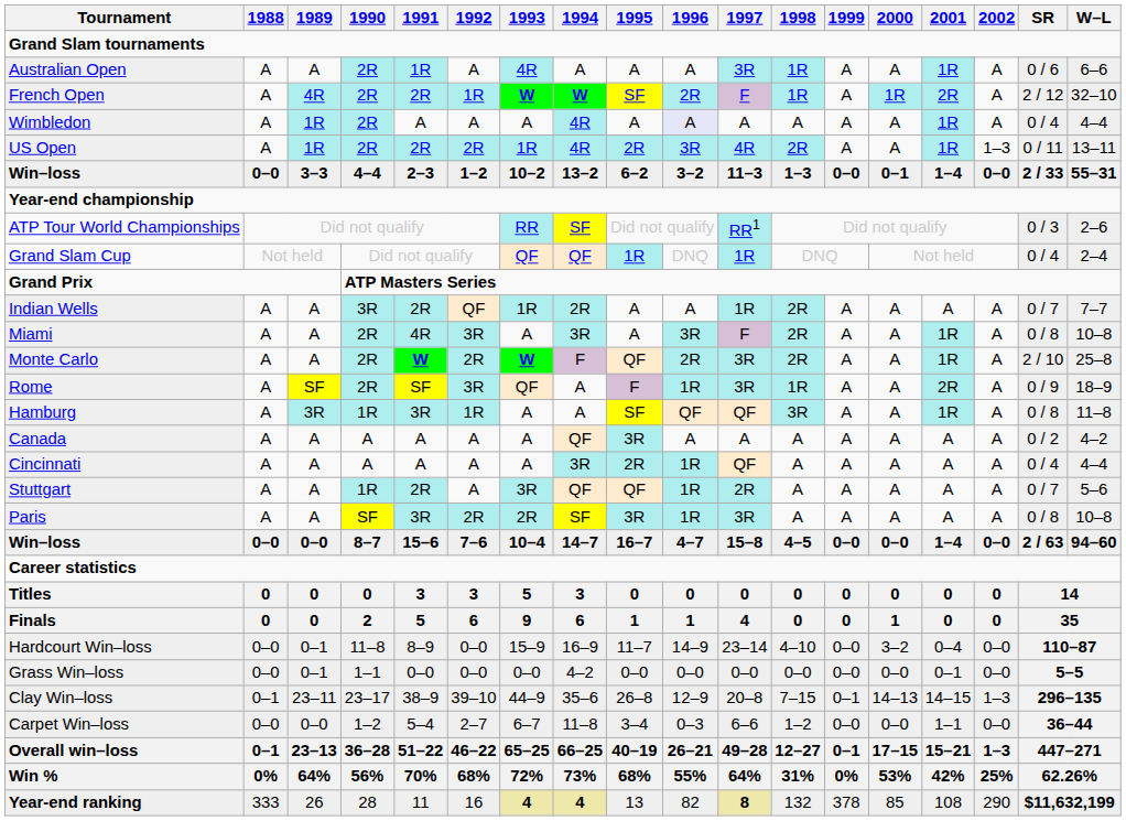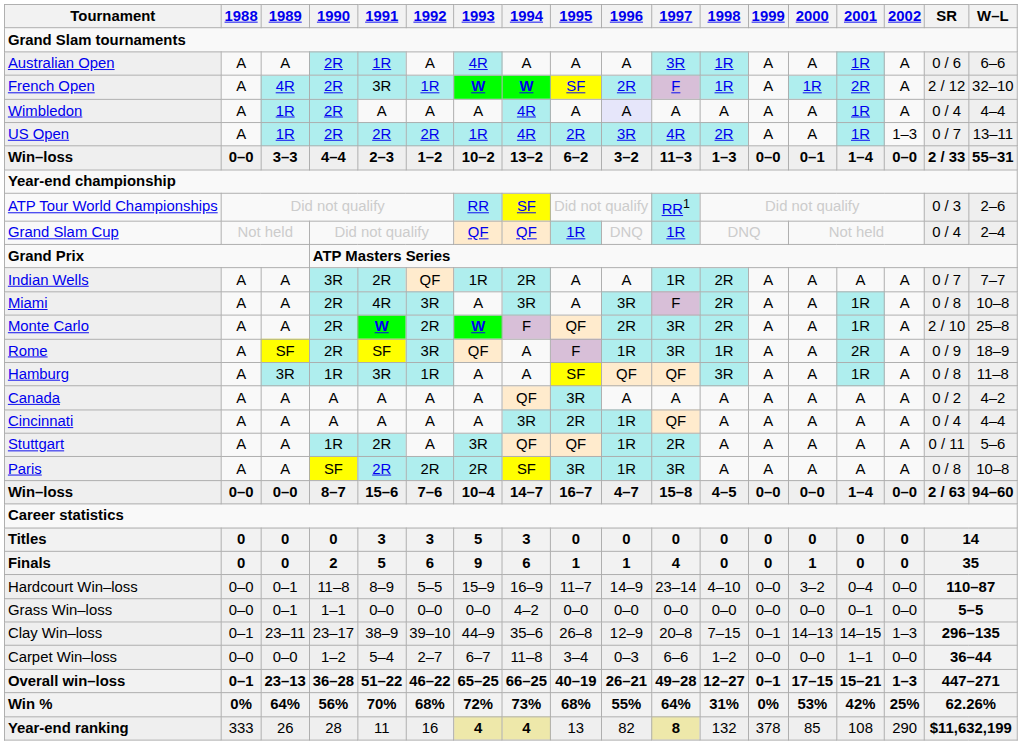French Open | 1991: 2R -> 3R
US Open | SR: 0 / 11 -> 0 / 7
Stuttgart | SR: 0 / 7 -> 0 / 11
Paris | 1991: 3R -> 2R
Hardcourt Win–loss | 1992: 0–0 -> 5–5
